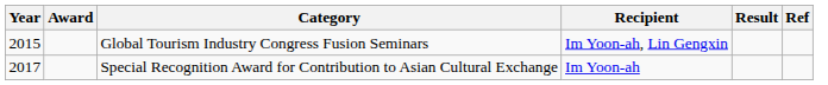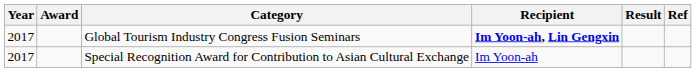Global Tourism Industry Congress Fusion Seminars | Year: 2015 -> 2017
Global Tourism Industry Congress Fusion Seminars | Recipient: normal -> bold
